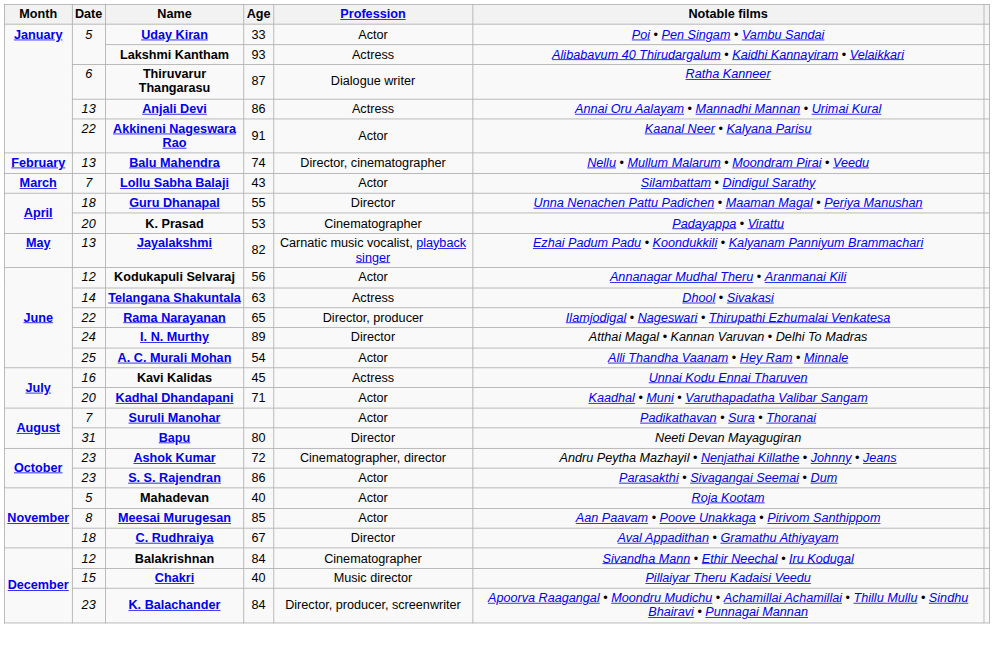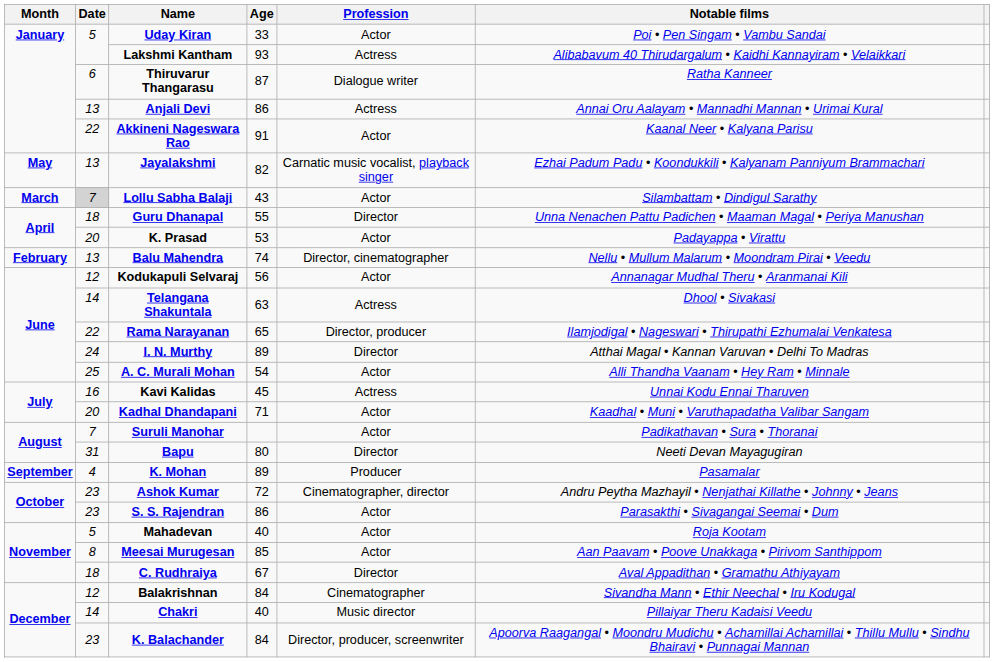rows swapped: Balu Mahendra <-> Jayalakshmi
Lollu Sabha Balaji | Date: no background -> lightgrey background
K. Prasad | Profession: Cinematographer -> Actor
+ row: September | 4 | K. Mohan | 89 | Producer | Pasamalar
Chakri | Date: 15 -> 14
